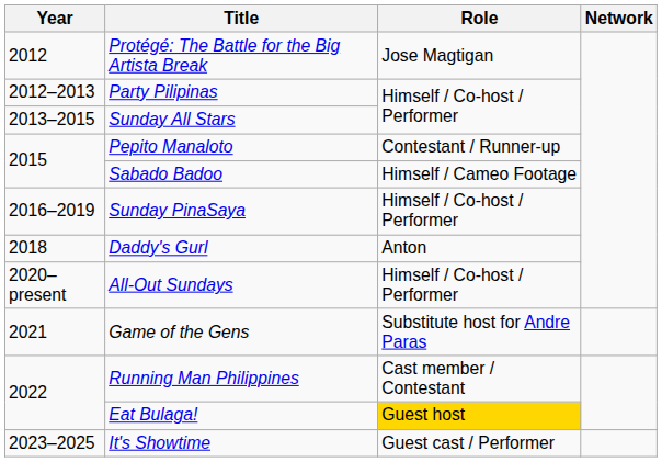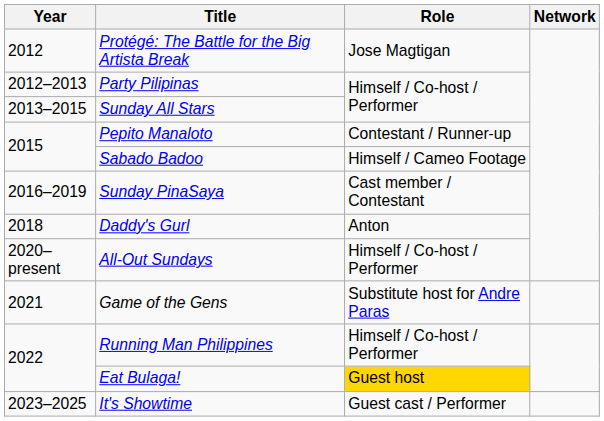Sunday PinaSaya | Role: Himself / Co-host / Performer -> Cast member / Contestant
Running Man Philippines | Role: Cast member / Contestant -> Himself / Co-host / Performer
